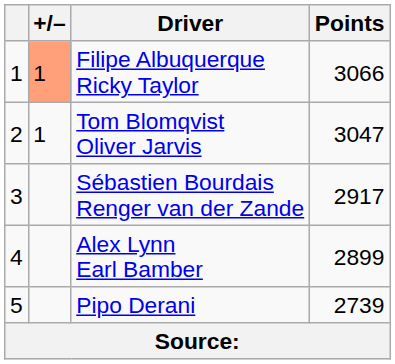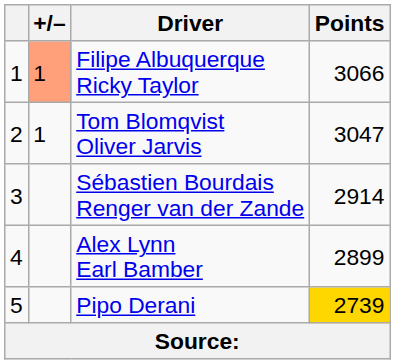Sébastien Bourdais Renger van der Zande | Points: 2917 -> 2914
Pipo Derani | Points: no background -> gold background
